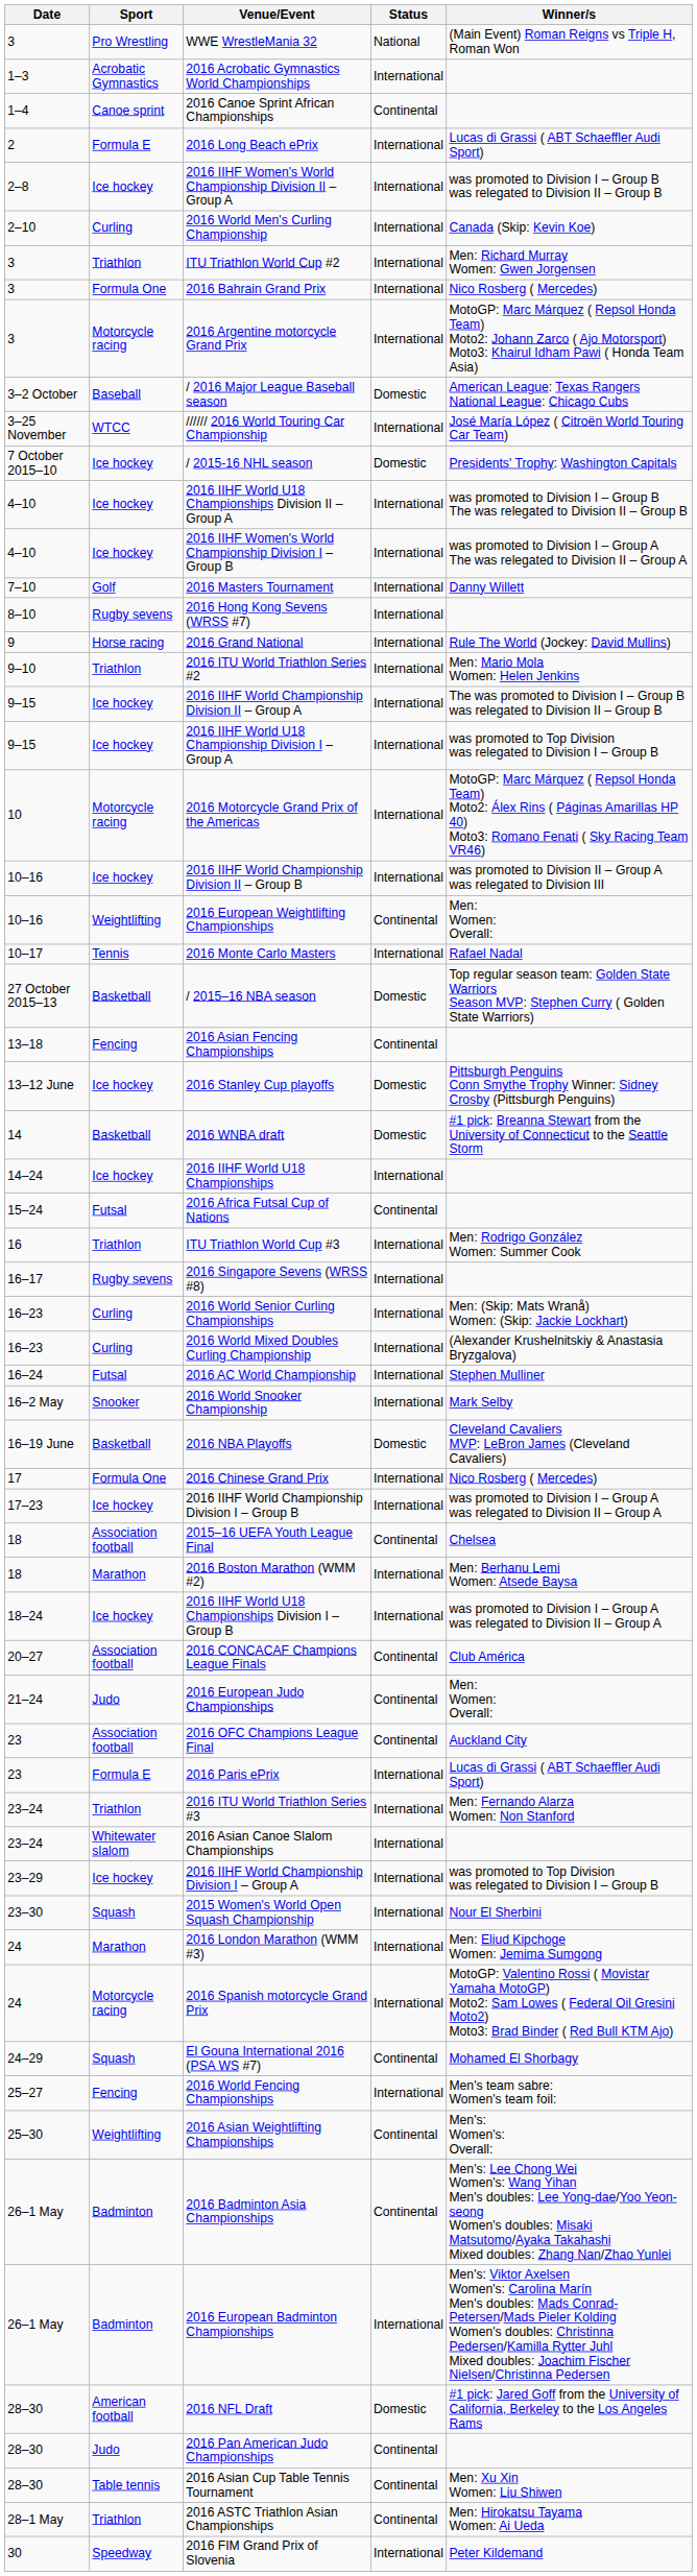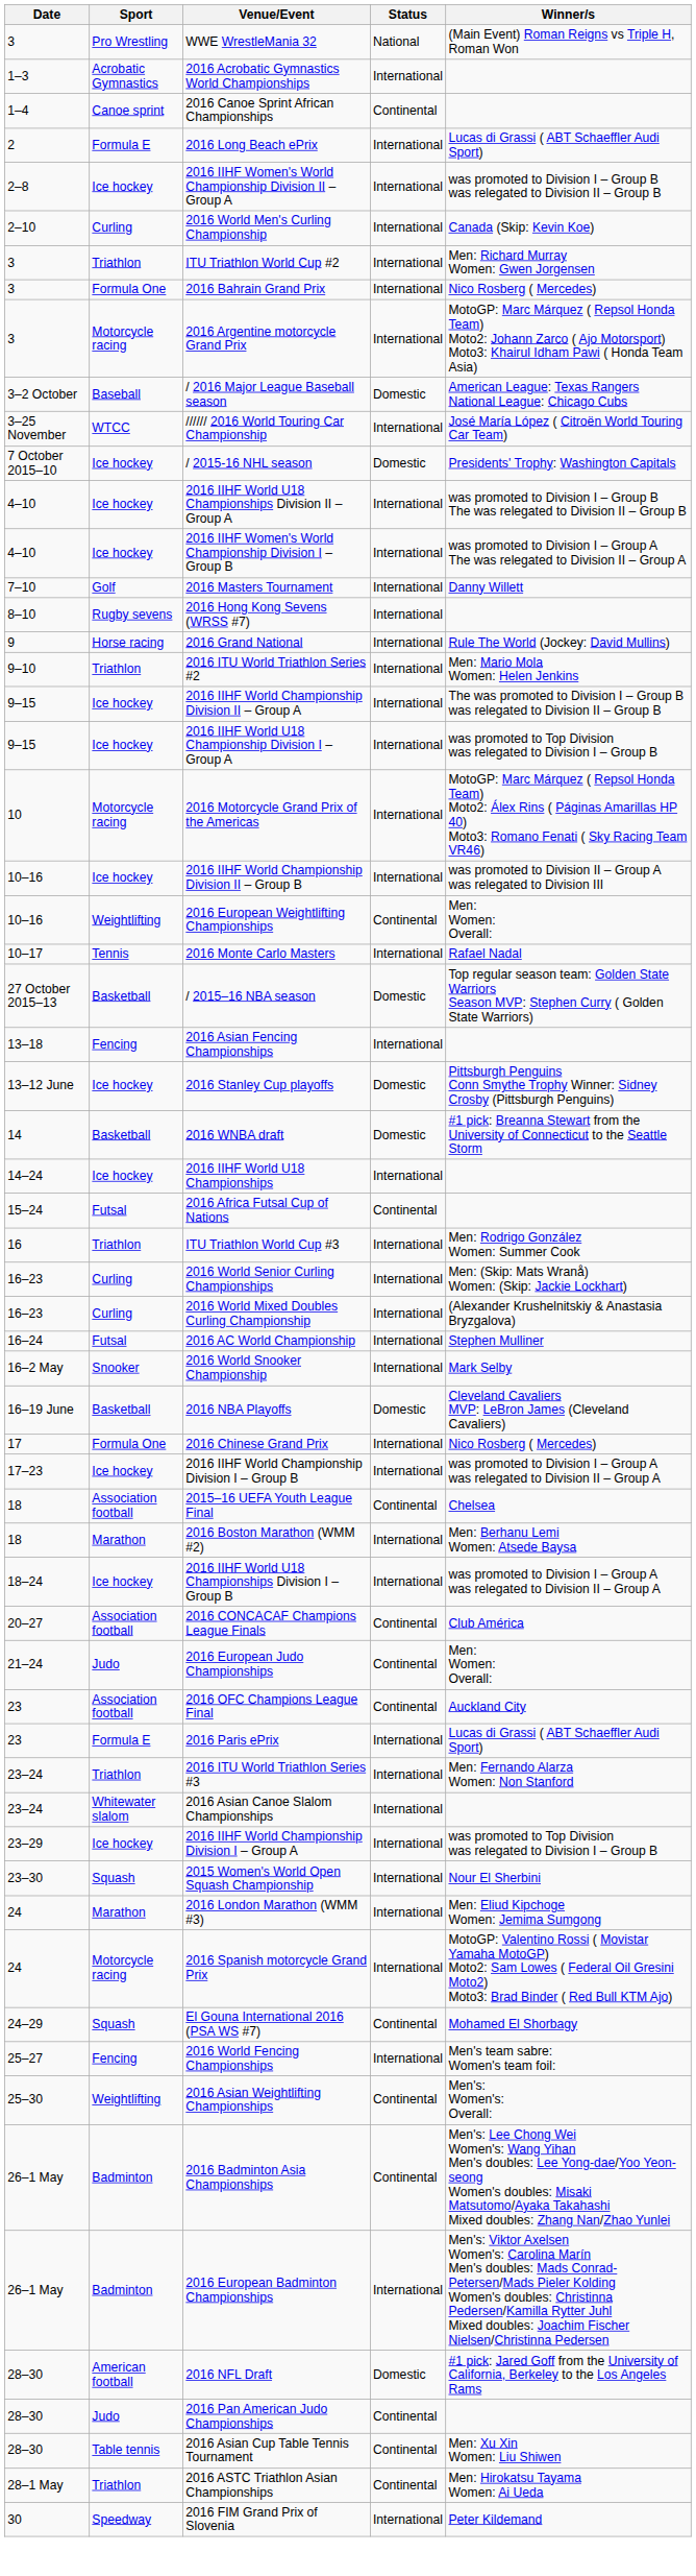2016 Asian Fencing Championships | Status: Continental -> International
- row: 16–17 | Rugby sevens | 2016 Singapore Sevens (WRSS #8) | International
